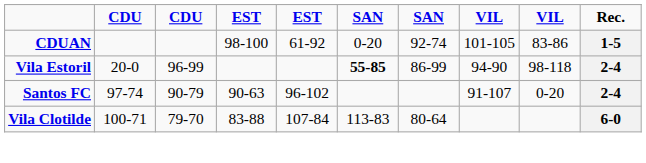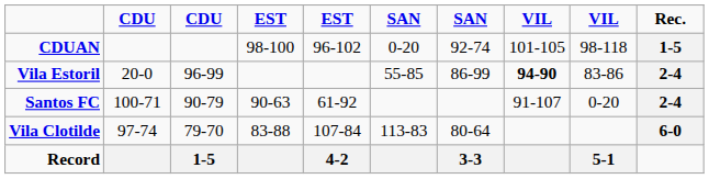CDUAN | column 5: 61-92 -> 96-102
CDUAN | column 9: 83-86 -> 98-118
Vila Estoril | column 6: bold -> normal
Vila Estoril | column 8: normal -> bold
Vila Estoril | column 9: 98-118 -> 83-86
Santos FC | column 2: 97-74 -> 100-71
Santos FC | column 5: 96-102 -> 61-92
Vila Clotilde | column 2: 100-71 -> 97-74
+ row: Record | 1-5 | 4-2 | 3-3 | 5-1
